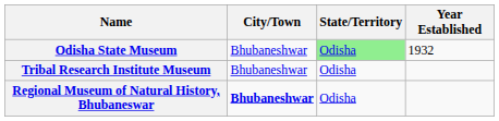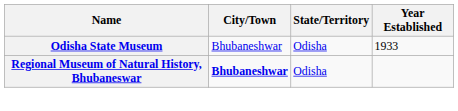Odisha State Museum | State/Territory: lightgreen background -> no background
Odisha State Museum | Year Established: 1932 -> 1933
- row: Tribal Research Institute Museum | Bhubaneshwar | Odisha
